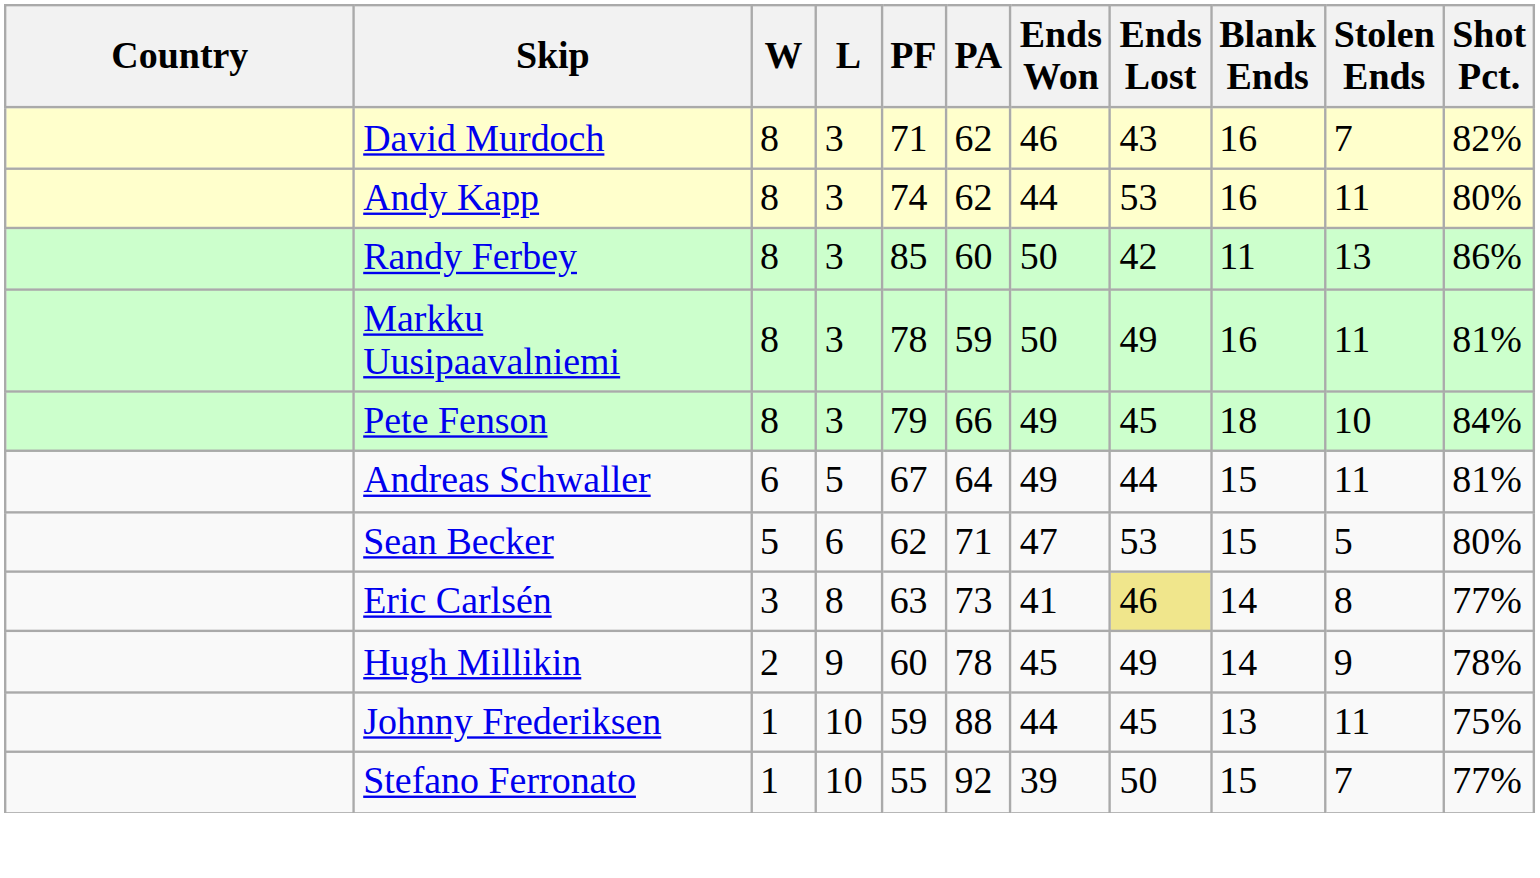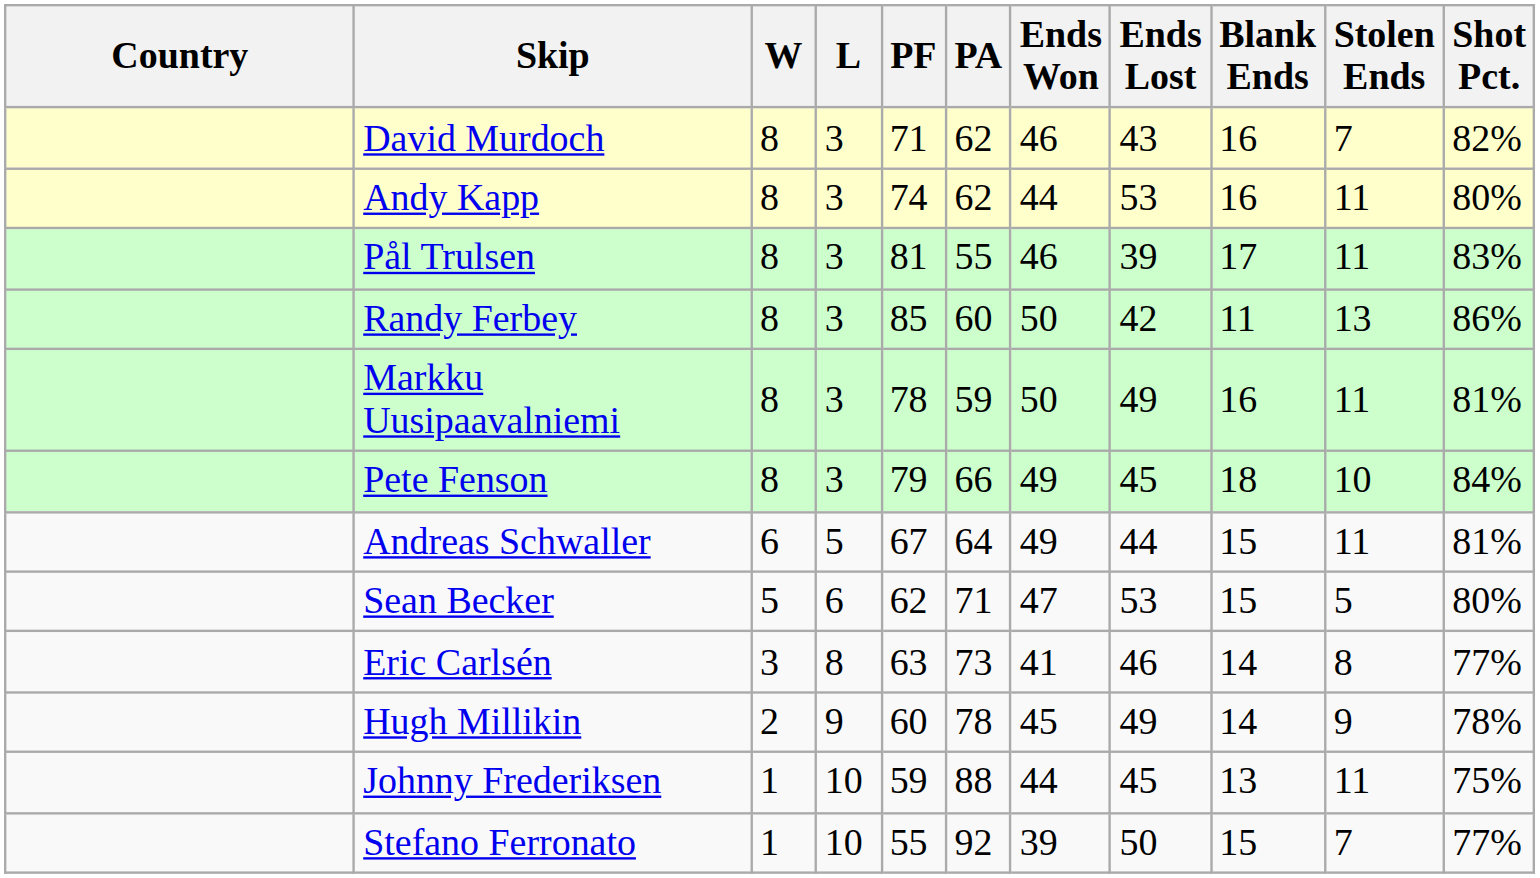+ row: Pål Trulsen | 8 | 3 | 81 | 55 | 46 | 39 | 17 | 11 | 83%
Eric Carlsén | Ends Lost: khaki background -> no background
